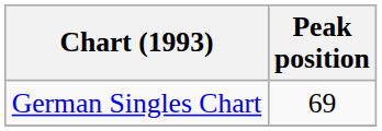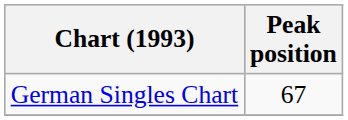German Singles Chart | Peak position: 69 -> 67
